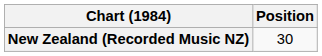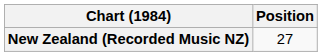New Zealand (Recorded Music NZ) | Position: 30 -> 27
